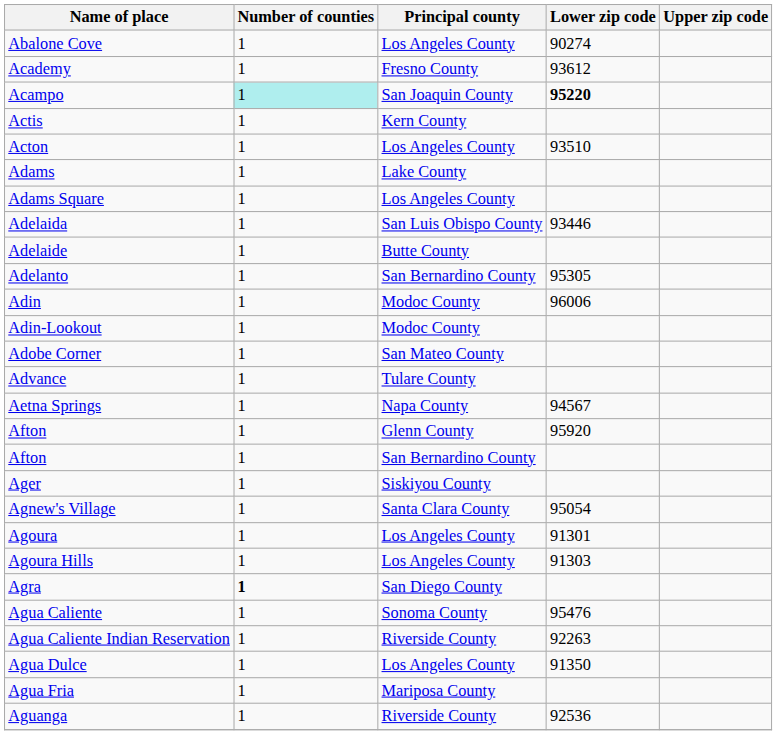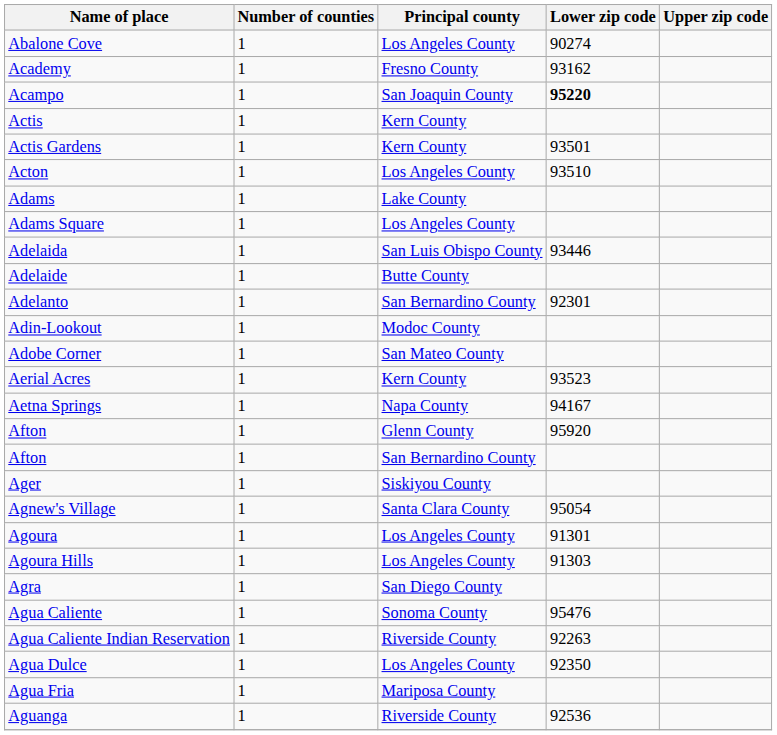Academy | Lower zip code: 93612 -> 93162
Acampo | Number of counties: paleturquoise background -> no background
+ row: Actis Gardens | 1 | Kern County | 93501
Adelanto | Lower zip code: 95305 -> 92301
- row: Adin | 1 | Modoc County | 96006
- row: Advance | 1 | Tulare County
+ row: Aerial Acres | 1 | Kern County | 93523
Aetna Springs | Lower zip code: 94567 -> 94167
Agra | Number of counties: bold -> normal
Agua Dulce | Lower zip code: 91350 -> 92350
